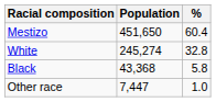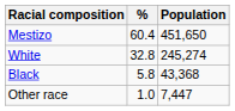columns swapped: Population <-> %
